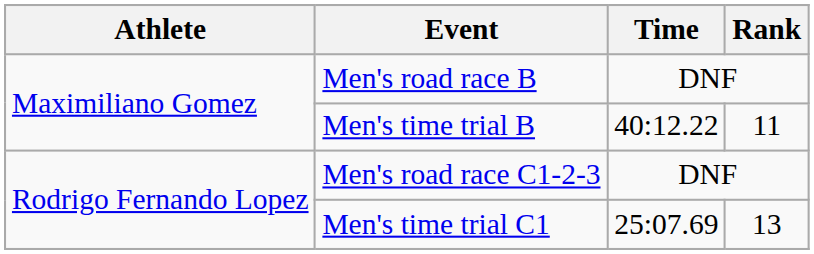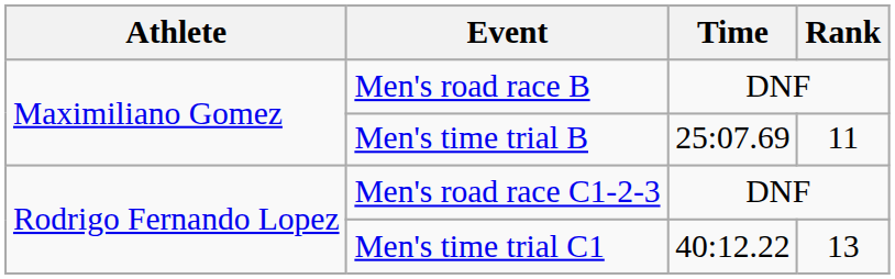Men's time trial B | Time: 40:12.22 -> 25:07.69
Men's time trial C1 | Time: 25:07.69 -> 40:12.22
